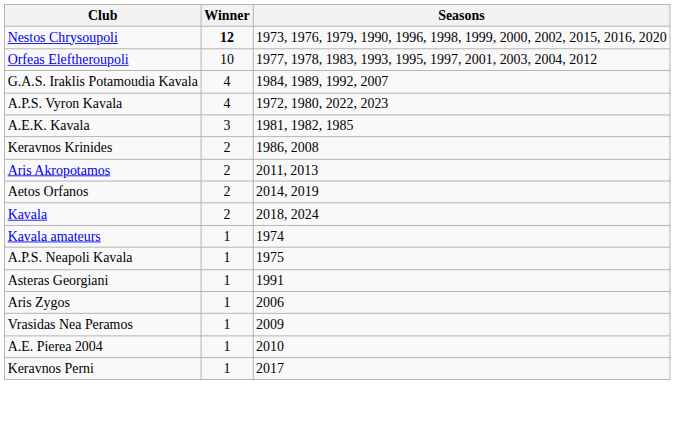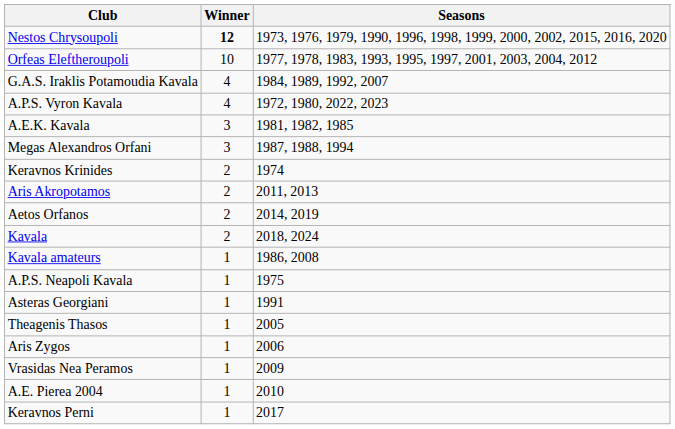+ row: Megas Alexandros Orfani | 3 | 1987, 1988, 1994
Keravnos Krinides | Seasons: 1986, 2008 -> 1974
Kavala amateurs | Seasons: 1974 -> 1986, 2008
+ row: Theagenis Thasos | 1 | 2005
